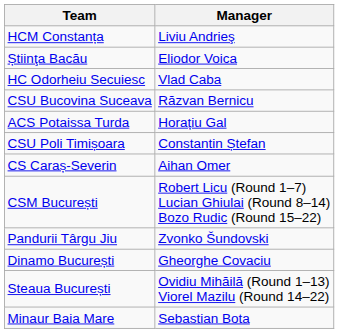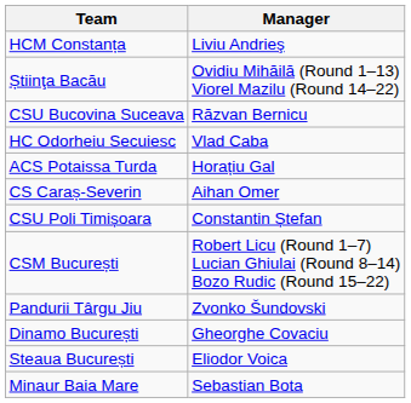Știinţa Bacău | Manager: Eliodor Voica -> Ovidiu Mihăilă (Round 1–13) Viorel Mazilu (Round 14–22)
rows swapped: HC Odorheiu Secuiesc <-> CSU Bucovina Suceava
rows swapped: CS Caraș-Severin <-> CSU Poli Timișoara
Steaua București | Manager: Ovidiu Mihăilă (Round 1–13) Viorel Mazilu (Round 14–22) -> Eliodor Voica
